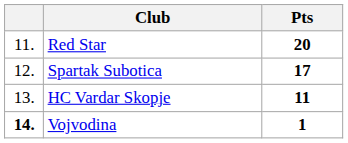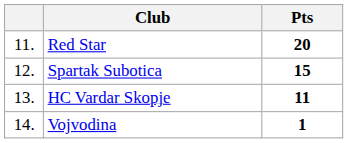Spartak Subotica | Pts: 17 -> 15
Vojvodina | column 1: bold -> normal
